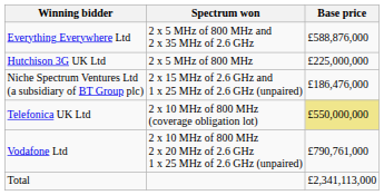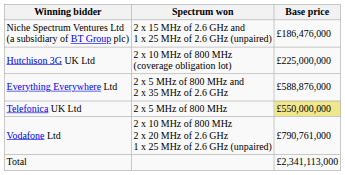rows swapped: Everything Everywhere Ltd <-> Niche Spectrum Ventures Ltd (a subsidiary of BT Group plc)
Hutchison 3G UK Ltd | Spectrum won: 2 x 5 MHz of 800 MHz -> 2 x 10 MHz of 800 MHz (coverage obligation lot)
Telefonica UK Ltd | Spectrum won: 2 x 10 MHz of 800 MHz (coverage obligation lot) -> 2 x 5 MHz of 800 MHz
